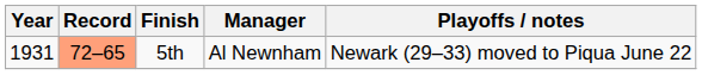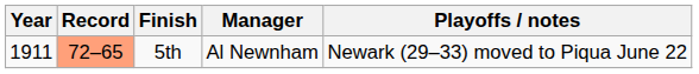5th | Year: 1931 -> 1911
